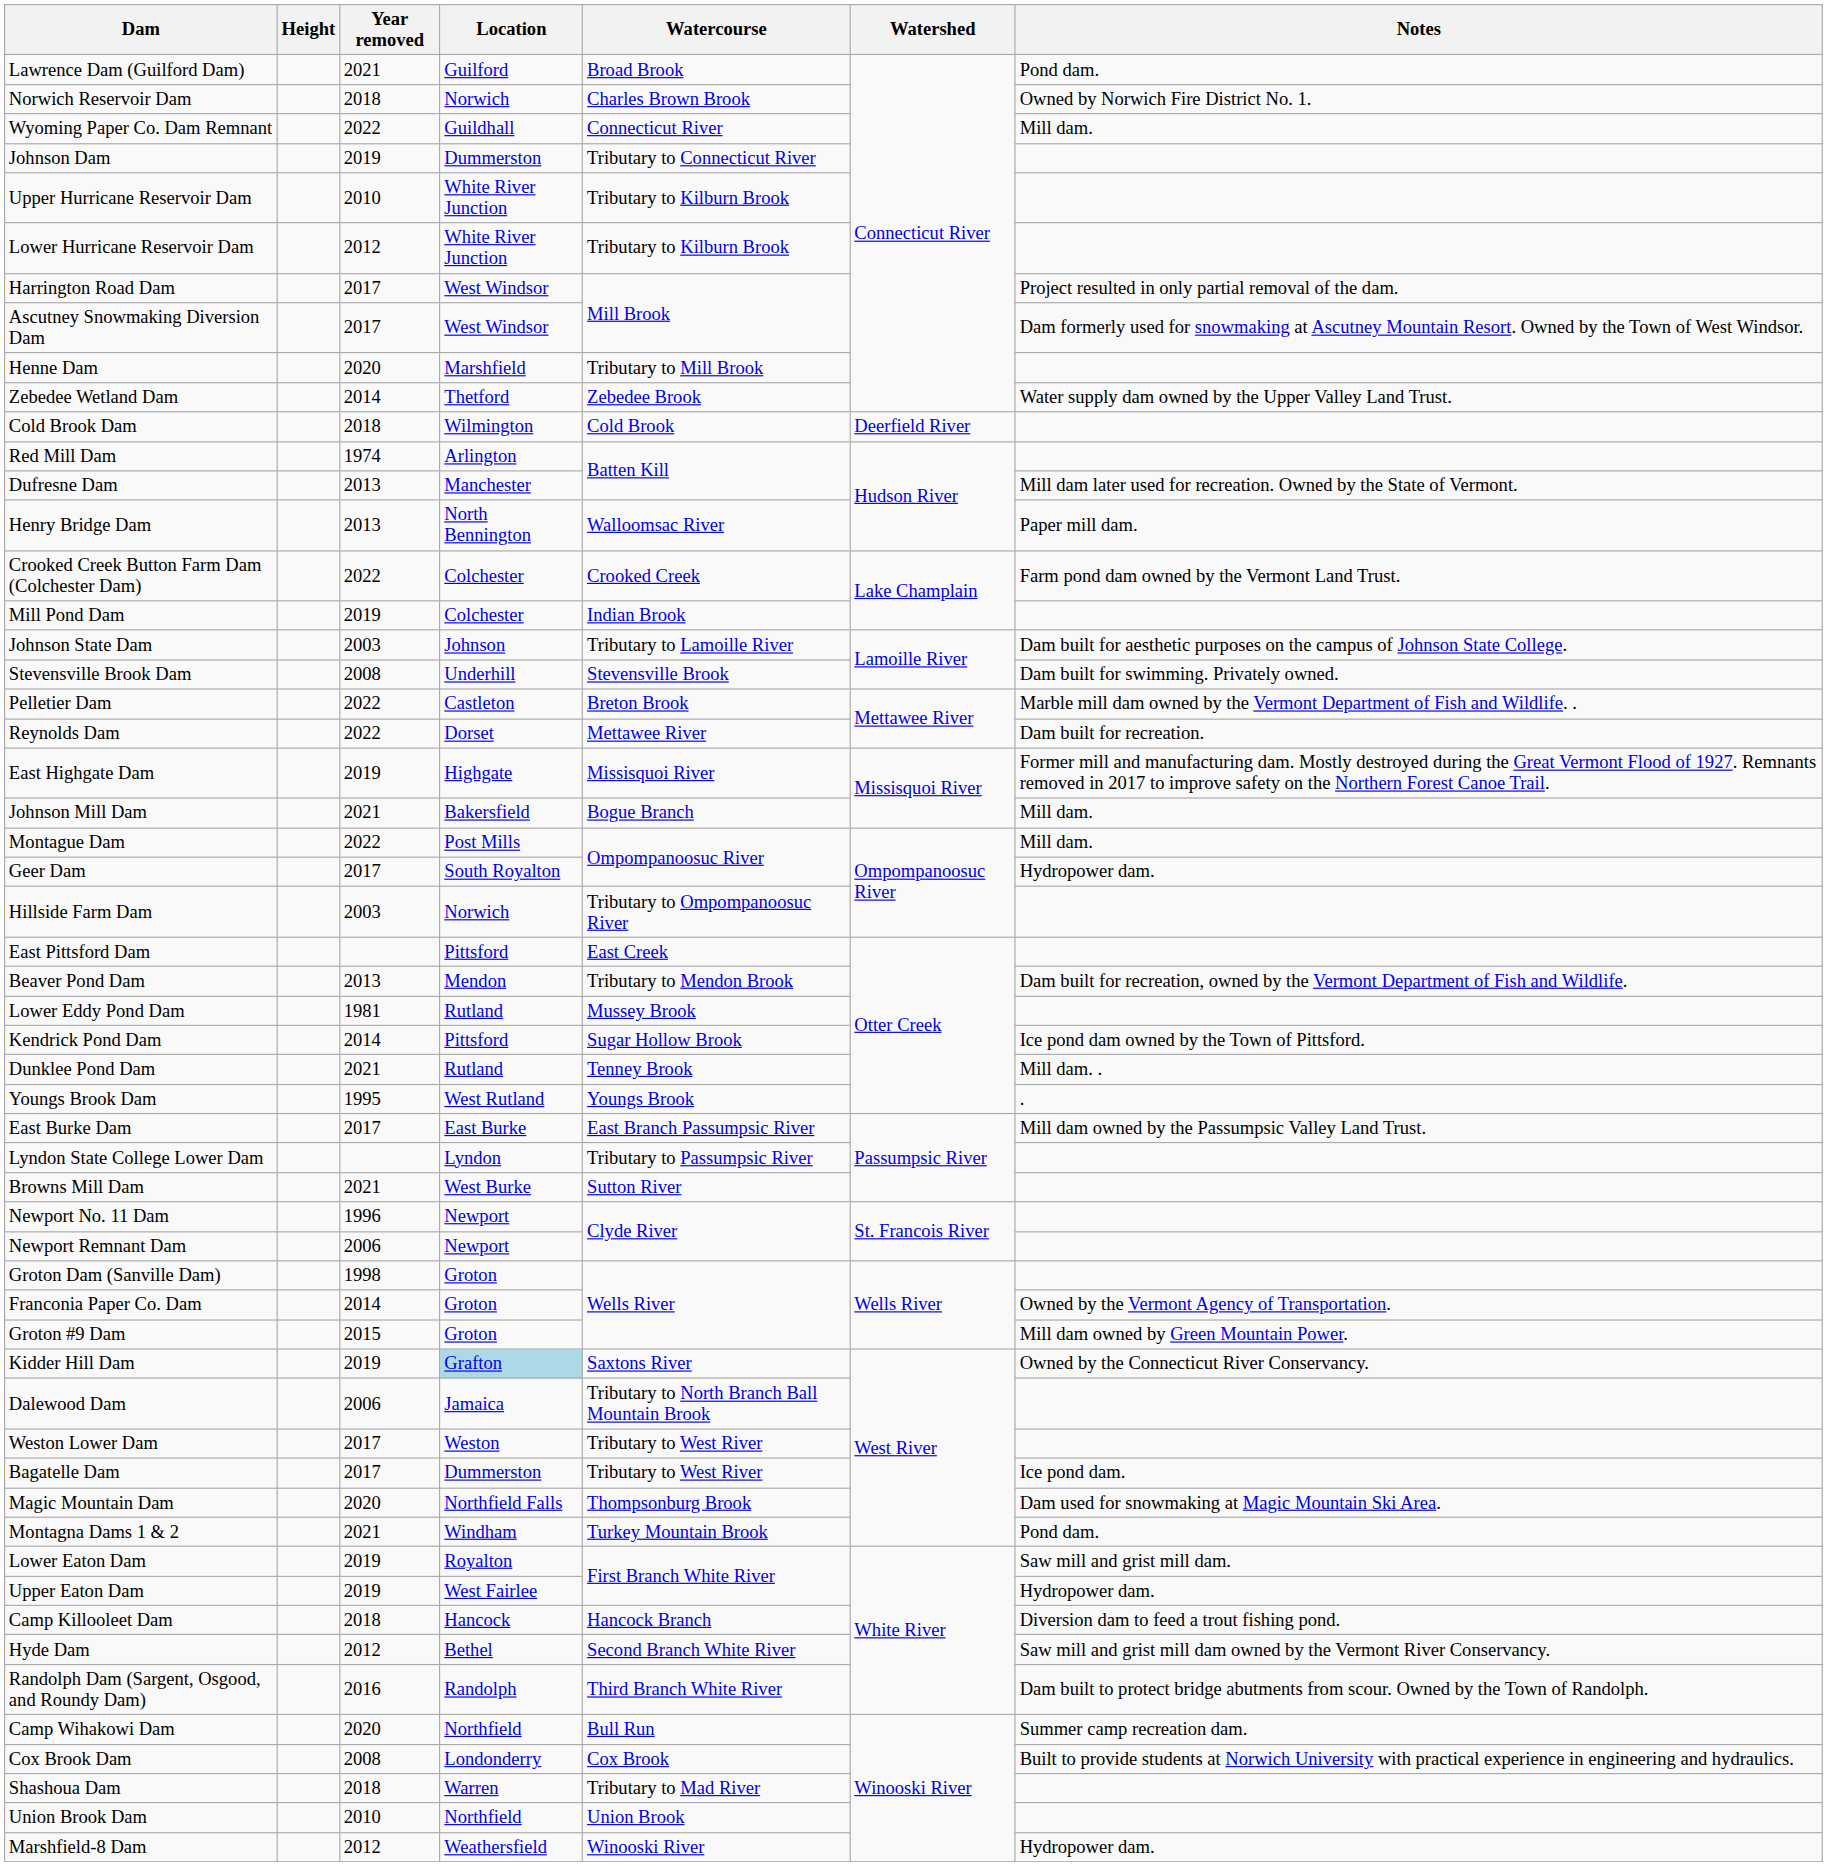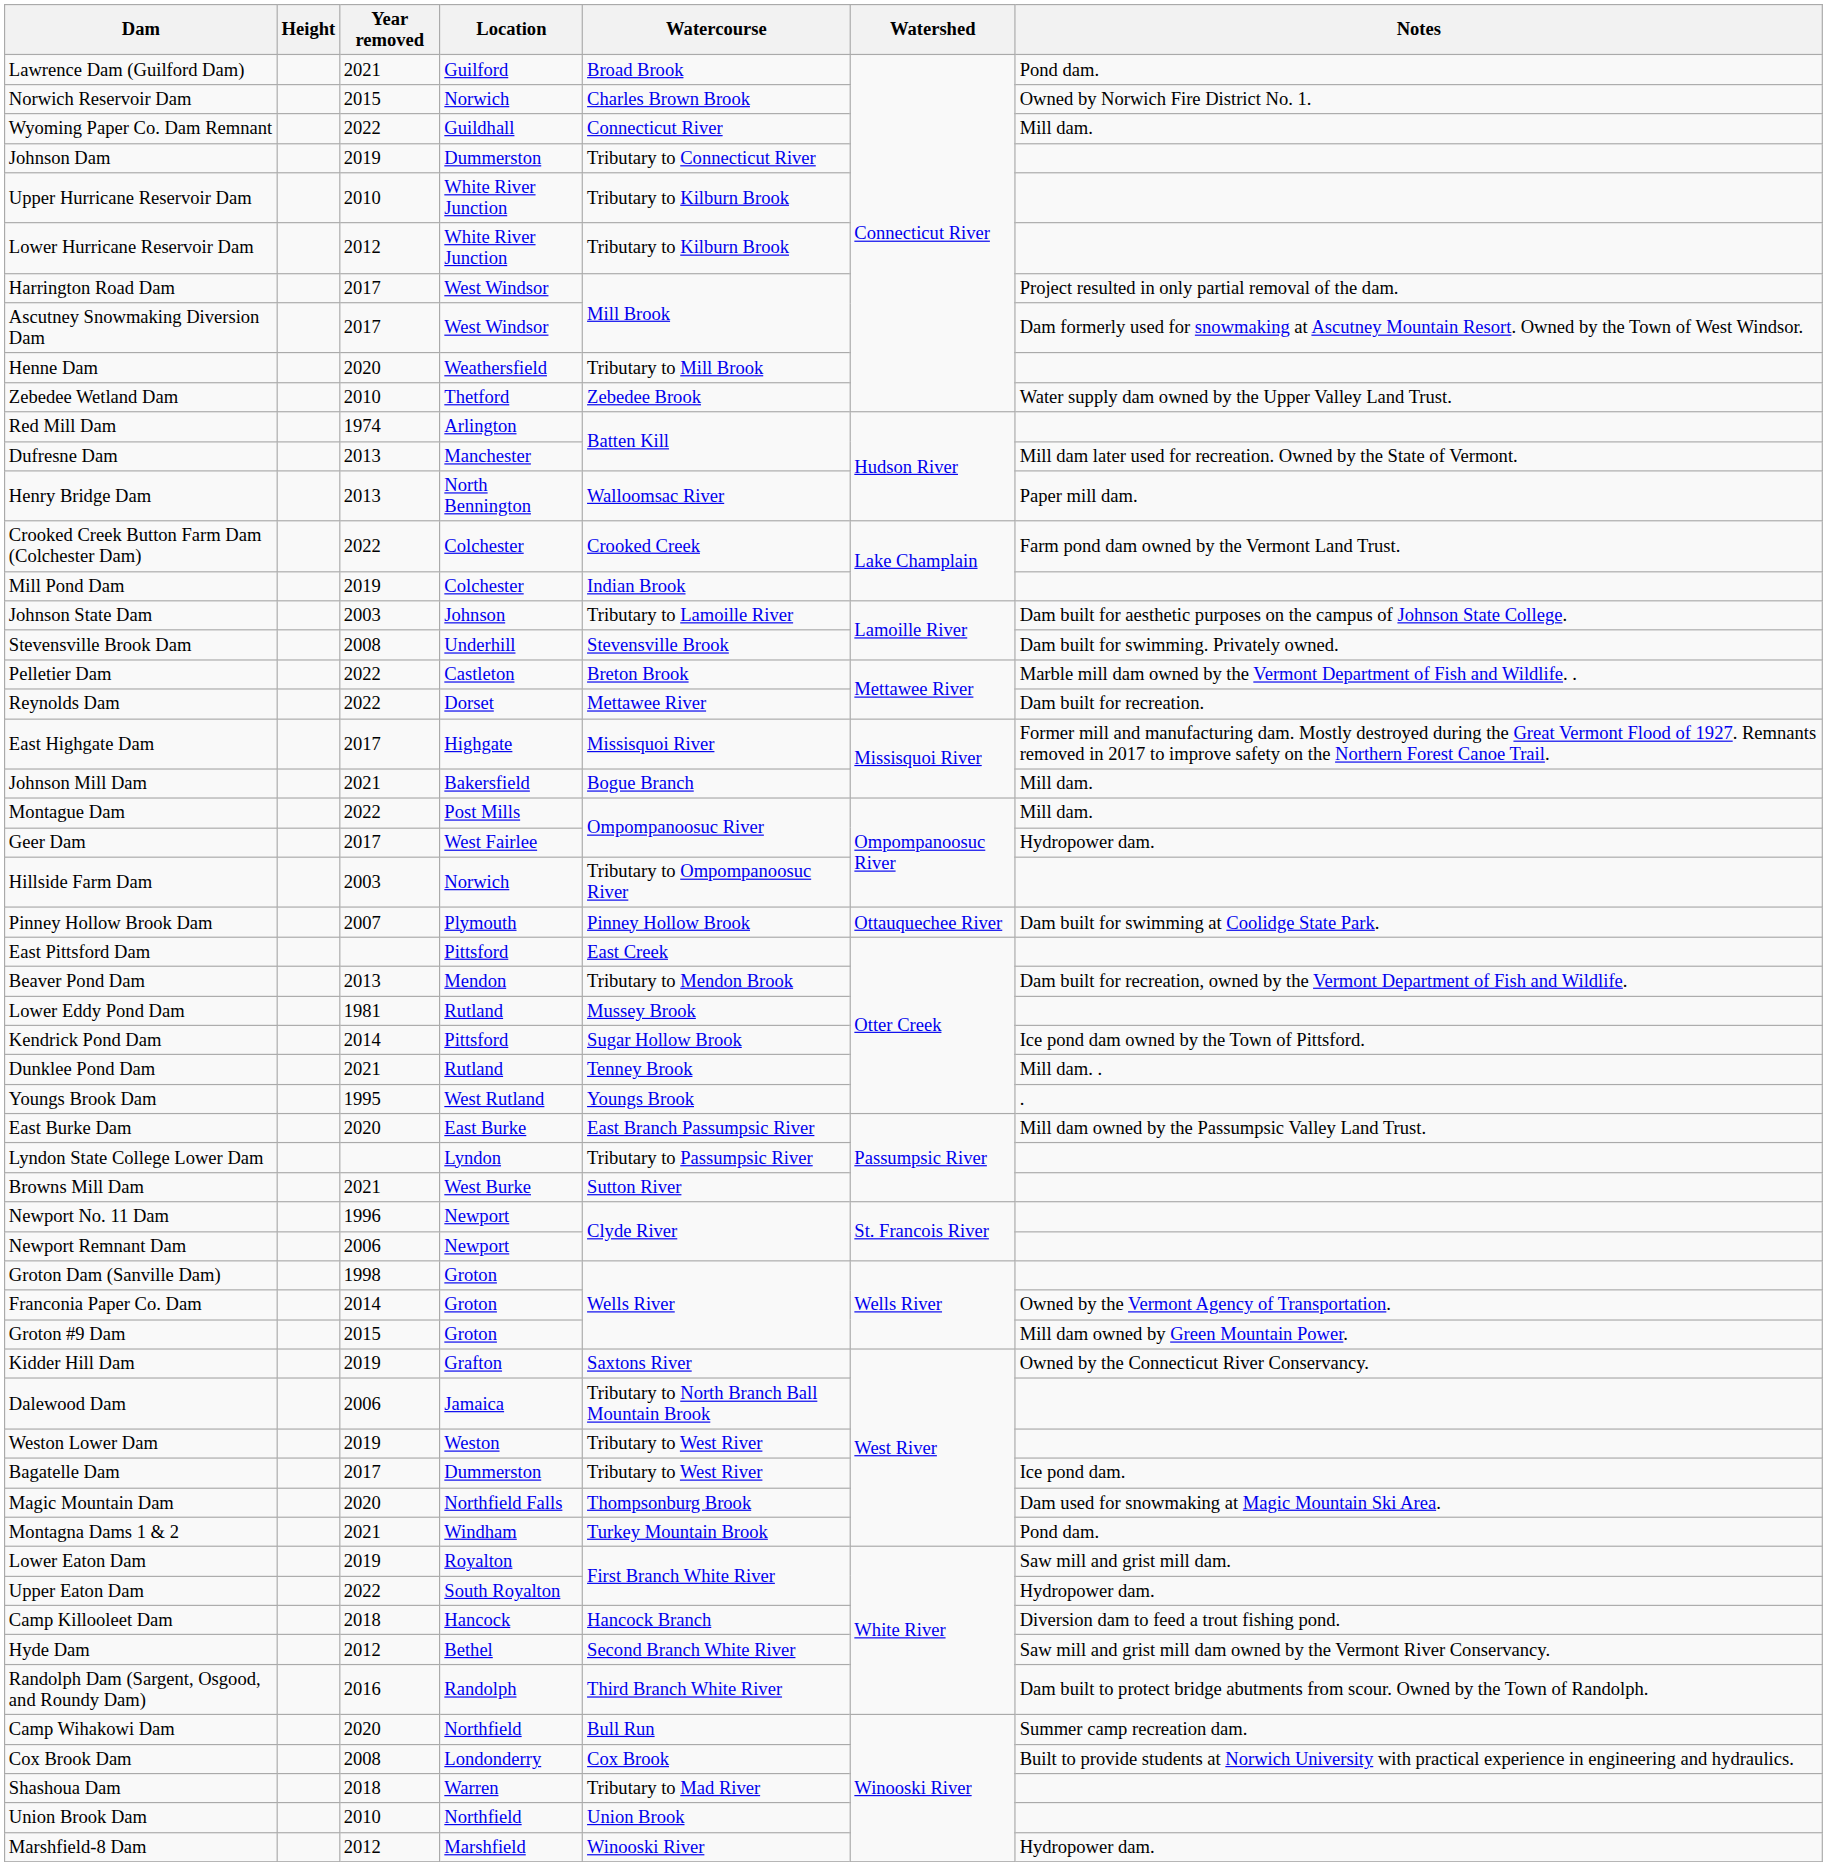Norwich Reservoir Dam | Year removed: 2018 -> 2015
Henne Dam | Location: Marshfield -> Weathersfield
Zebedee Wetland Dam | Year removed: 2014 -> 2010
- row: Cold Brook Dam | 2018 | Wilmington | Cold Brook | Deerfield River
East Highgate Dam | Year removed: 2019 -> 2017
Geer Dam | Location: South Royalton -> West Fairlee
+ row: Pinney Hollow Brook Dam | 2007 | Plymouth | Pinney Hollow Brook | Ottauquechee River | Dam built for swimming at Coolidge State Park.
East Burke Dam | Year removed: 2017 -> 2020
Kidder Hill Dam | Location: lightblue background -> no background
Weston Lower Dam | Year removed: 2017 -> 2019
Upper Eaton Dam | Year removed: 2019 -> 2022
Upper Eaton Dam | Location: West Fairlee -> South Royalton
Marshfield-8 Dam | Location: Weathersfield -> Marshfield
